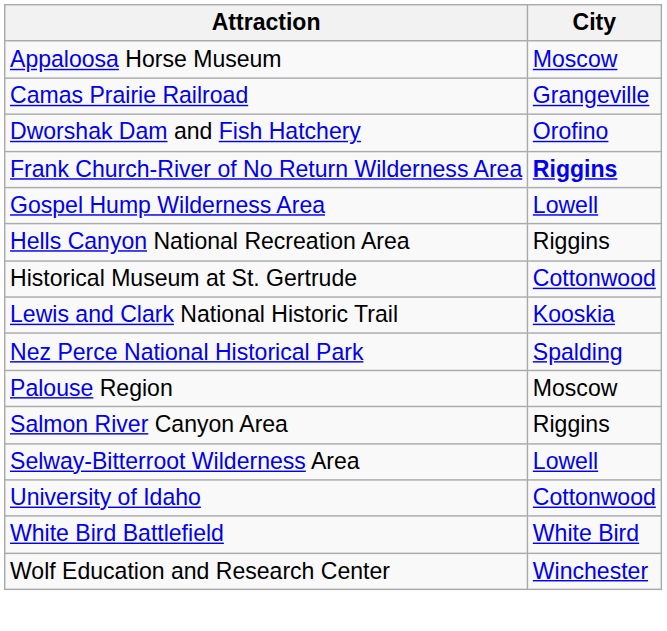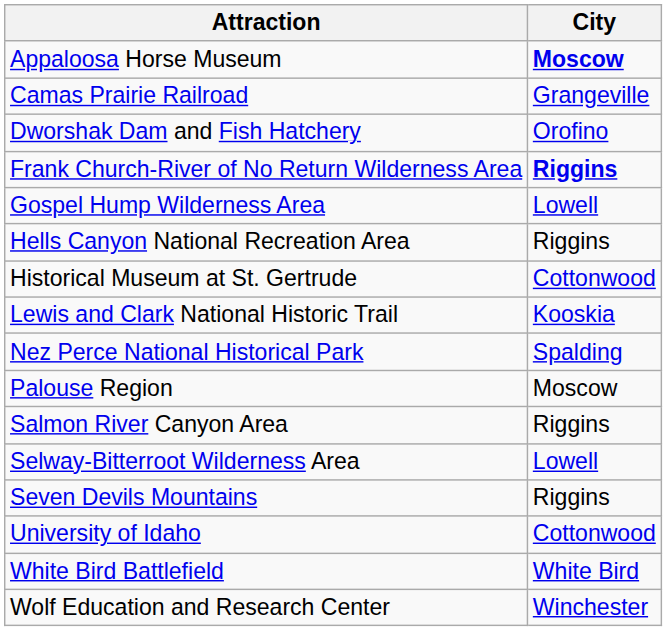Appaloosa Horse Museum | City: normal -> bold
+ row: Seven Devils Mountains | Riggins
